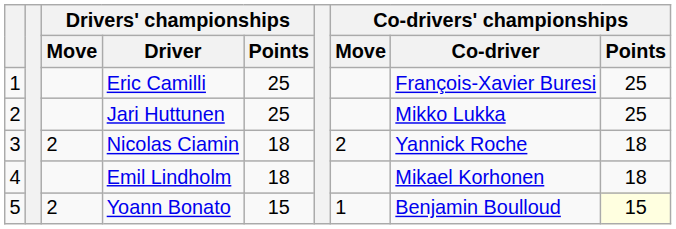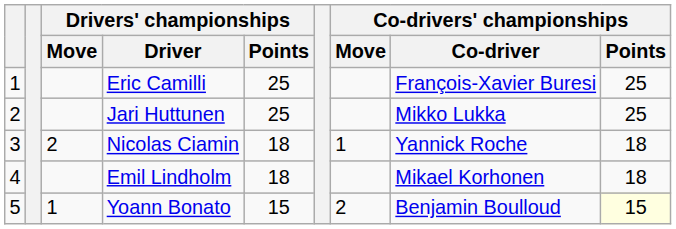Nicolas Ciamin | Co-drivers' championships / Move: 2 -> 1
Yoann Bonato | Drivers' championships / Move: 2 -> 1
Yoann Bonato | Co-drivers' championships / Move: 1 -> 2
